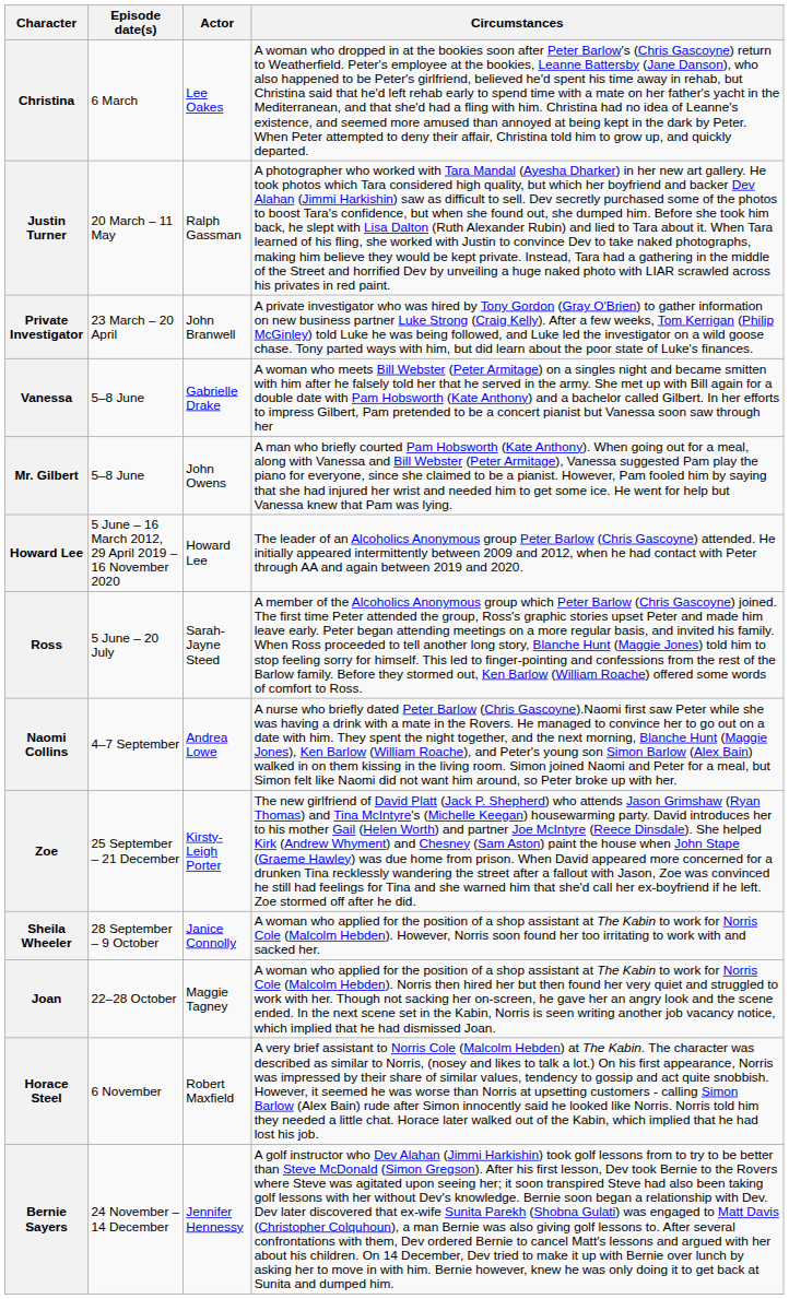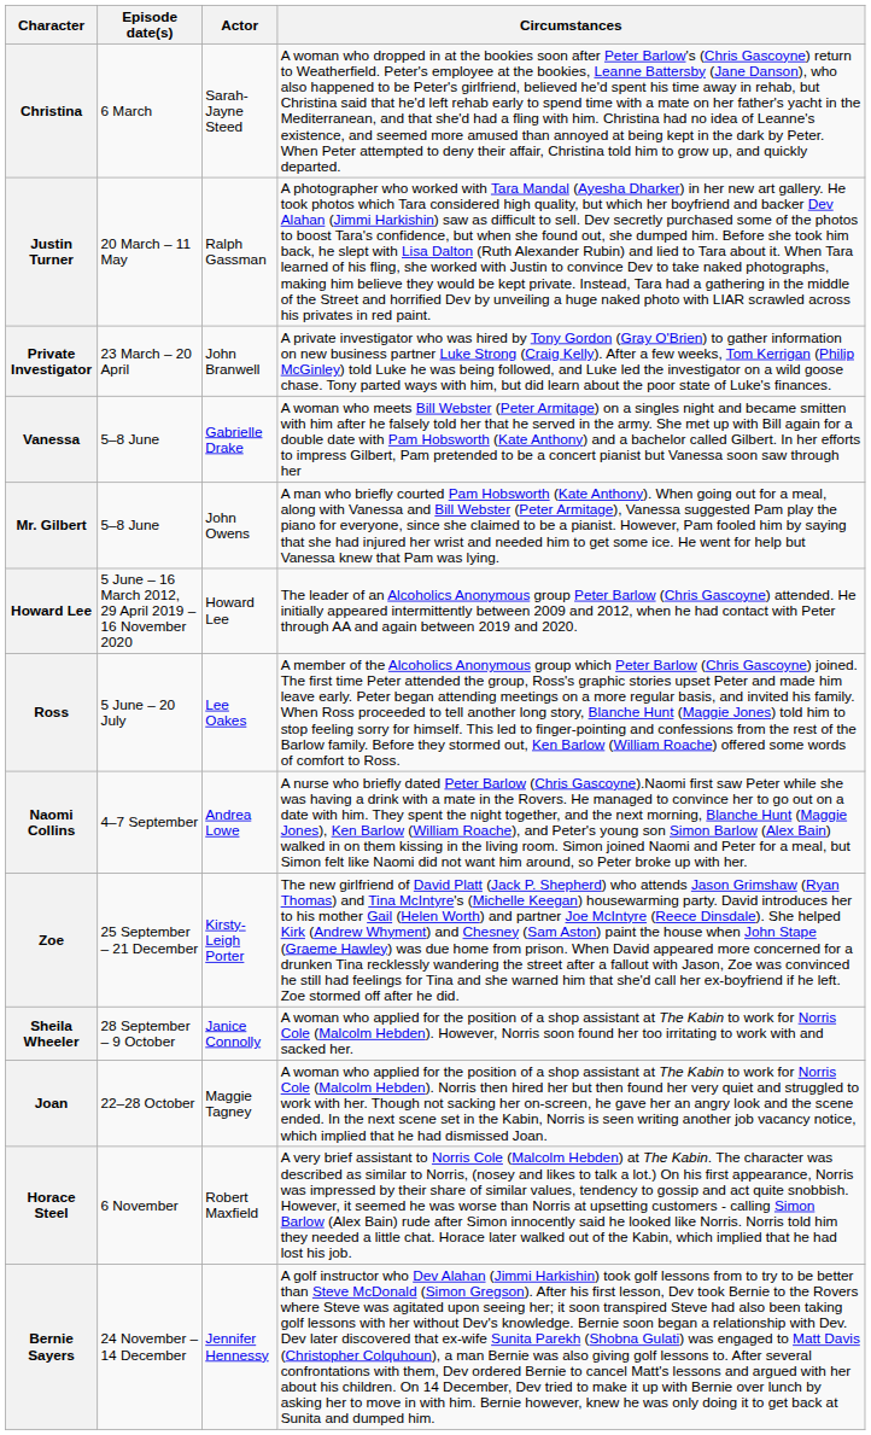Christina | Actor: Lee Oakes -> Sarah-Jayne Steed
Ross | Actor: Sarah-Jayne Steed -> Lee Oakes
